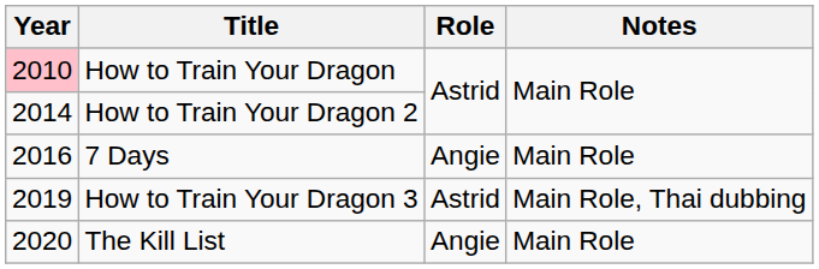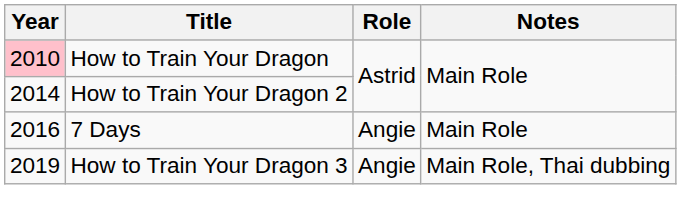How to Train Your Dragon 3 | Role: Astrid -> Angie
- row: 2020 | The Kill List | Angie | Main Role
